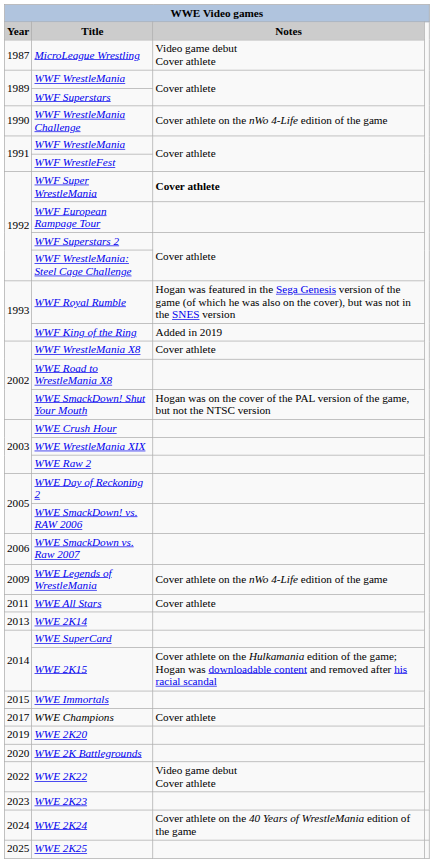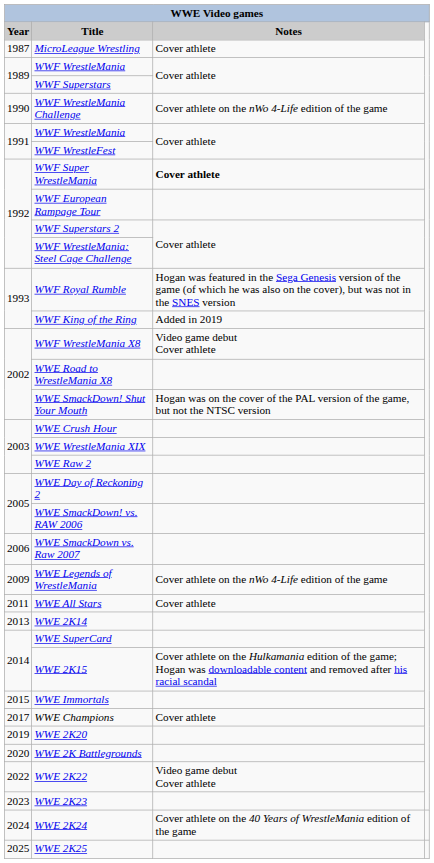MicroLeague Wrestling | Notes: Video game debut Cover athlete -> Cover athlete
WWF WrestleMania X8 | Notes: Cover athlete -> Video game debut Cover athlete
